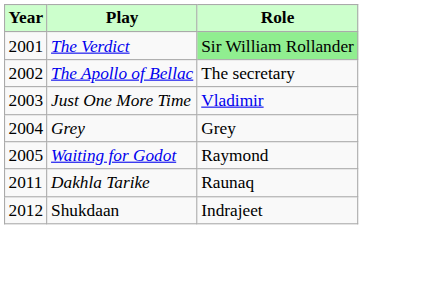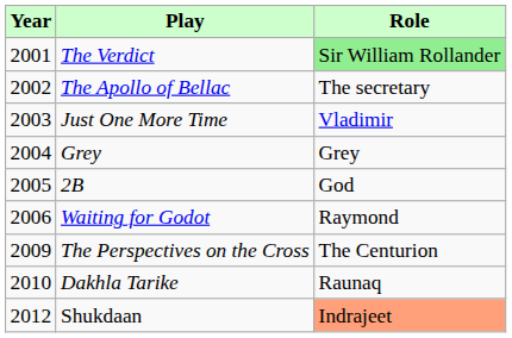+ row: 2005 | 2B | God
Waiting for Godot | Year: 2005 -> 2006
+ row: 2009 | The Perspectives on the Cross | The Centurion
Dakhla Tarike | Year: 2011 -> 2010
Shukdaan | Role: no background -> lightsalmon background
